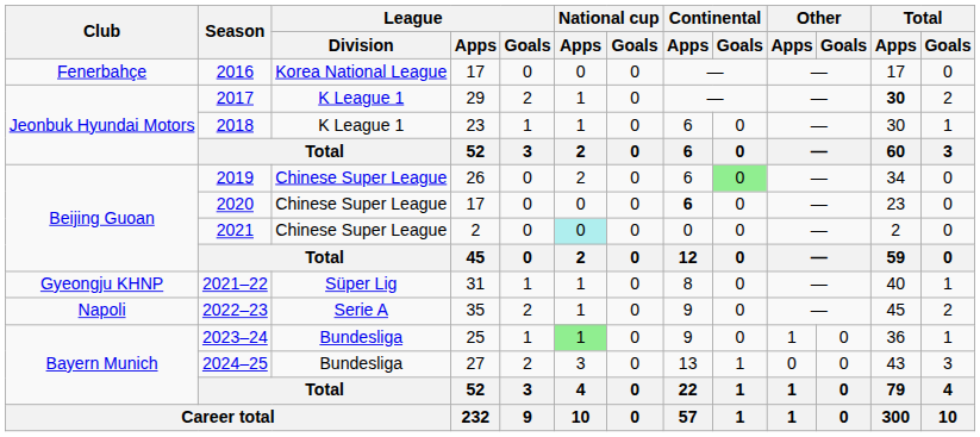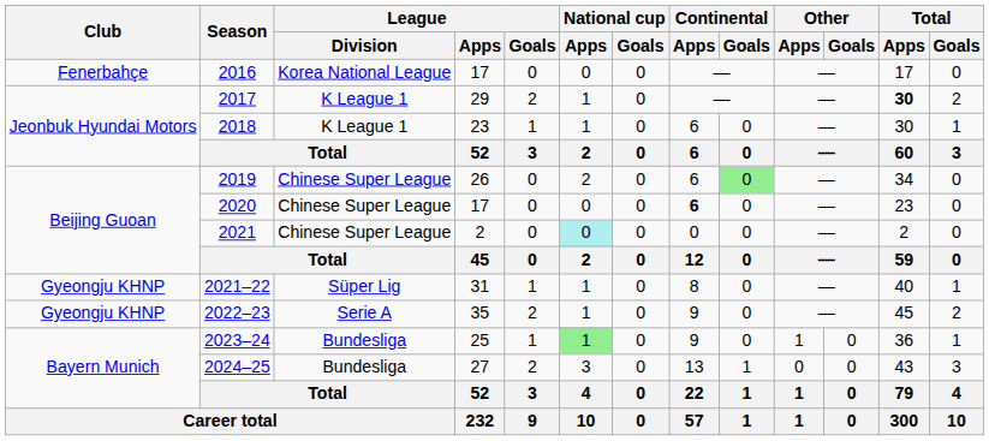2022–23 | Club: Napoli -> Gyeongju KHNP
